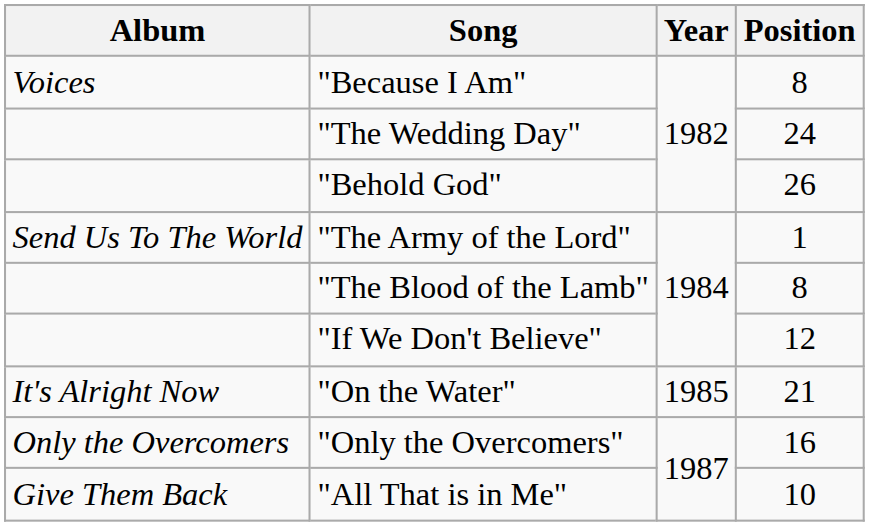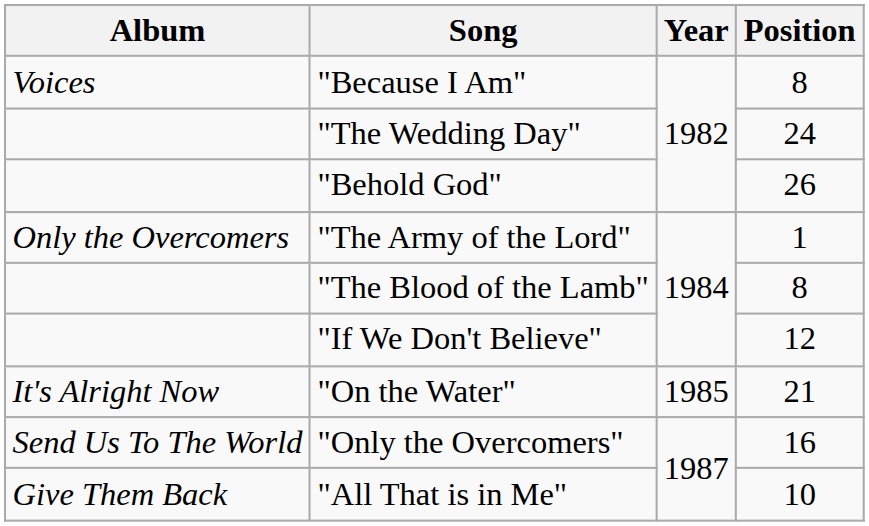"The Army of the Lord" | Album: Send Us To The World -> Only the Overcomers
"Only the Overcomers" | Album: Only the Overcomers -> Send Us To The World
